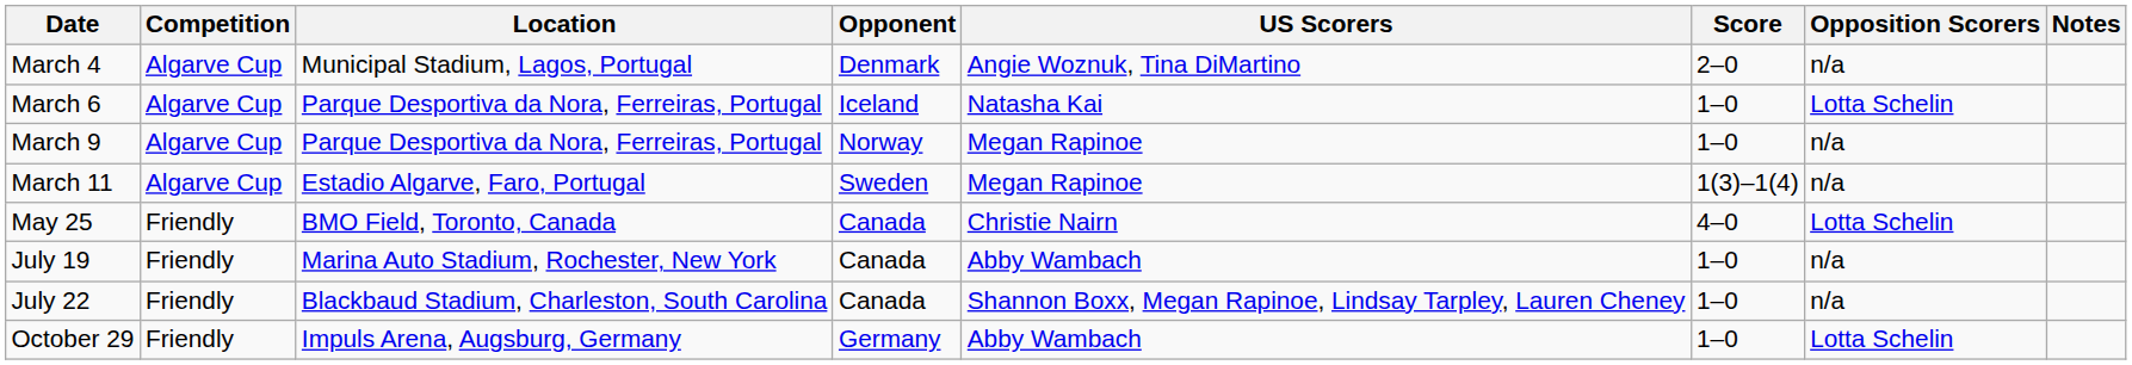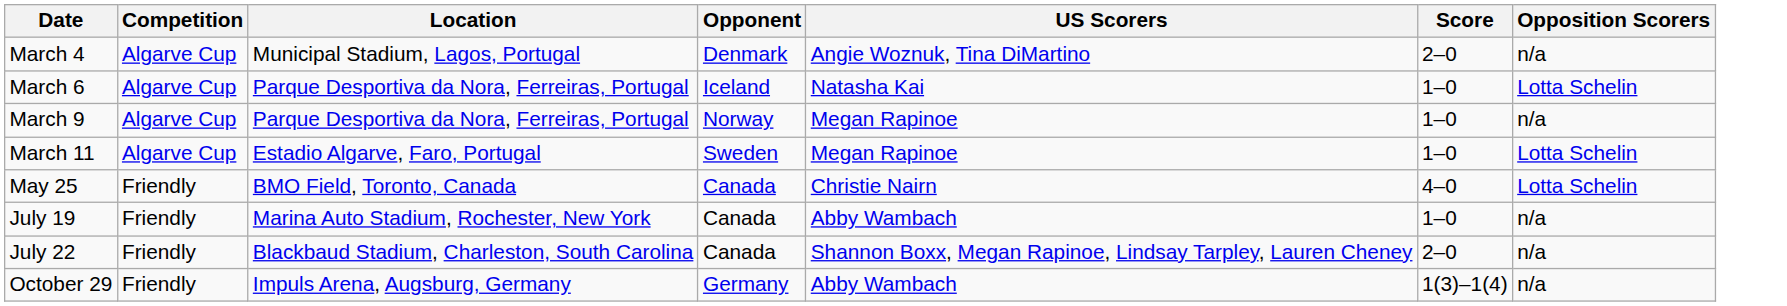- column: Notes
March 11 | Score: 1(3)–1(4) -> 1–0
March 11 | Opposition Scorers: n/a -> Lotta Schelin
July 22 | Score: 1–0 -> 2–0
October 29 | Score: 1–0 -> 1(3)–1(4)
October 29 | Opposition Scorers: Lotta Schelin -> n/a
